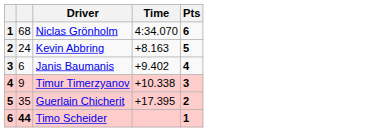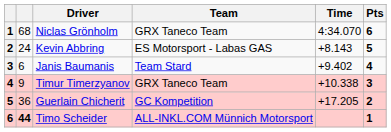+ column: Team | GRX Taneco Team | ES Motorsport - Labas GAS | Team Stard | GRX Taneco Team | GC Kompetition | ALL-INKL.COM Münnich Motorsport
Kevin Abbring | Time: +8.163 -> +8.143
Guerlain Chicherit | column 2: 35 -> 36
Guerlain Chicherit | Time: +17.395 -> +17.205
